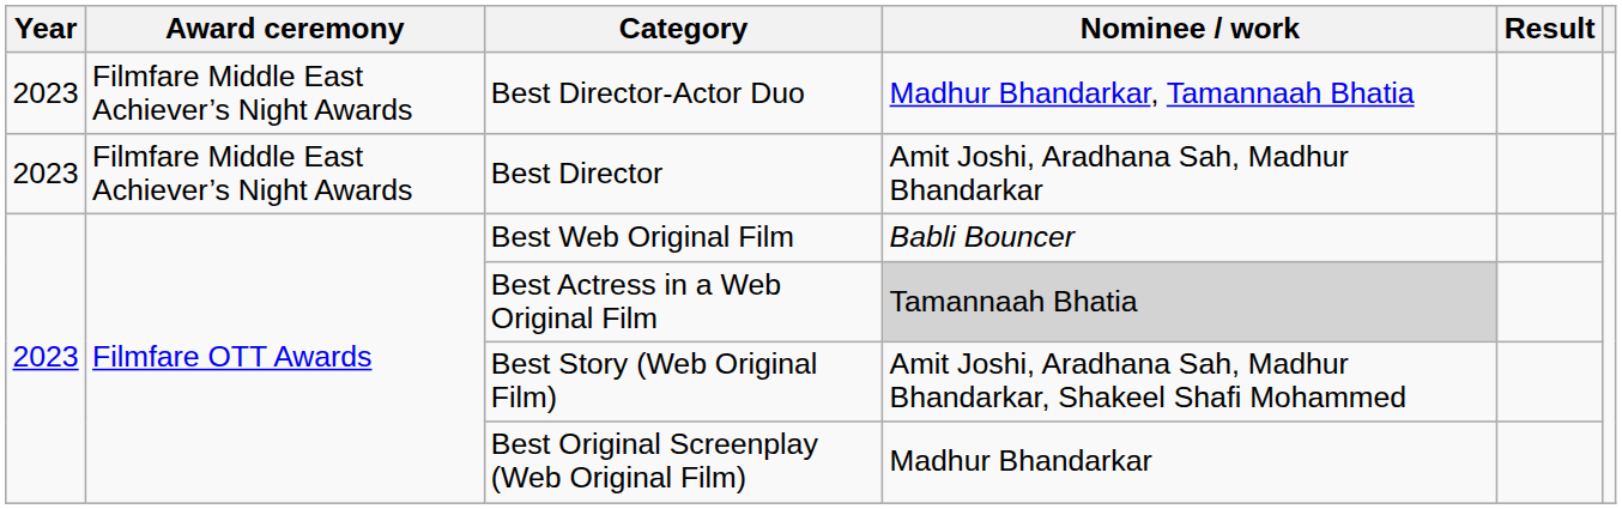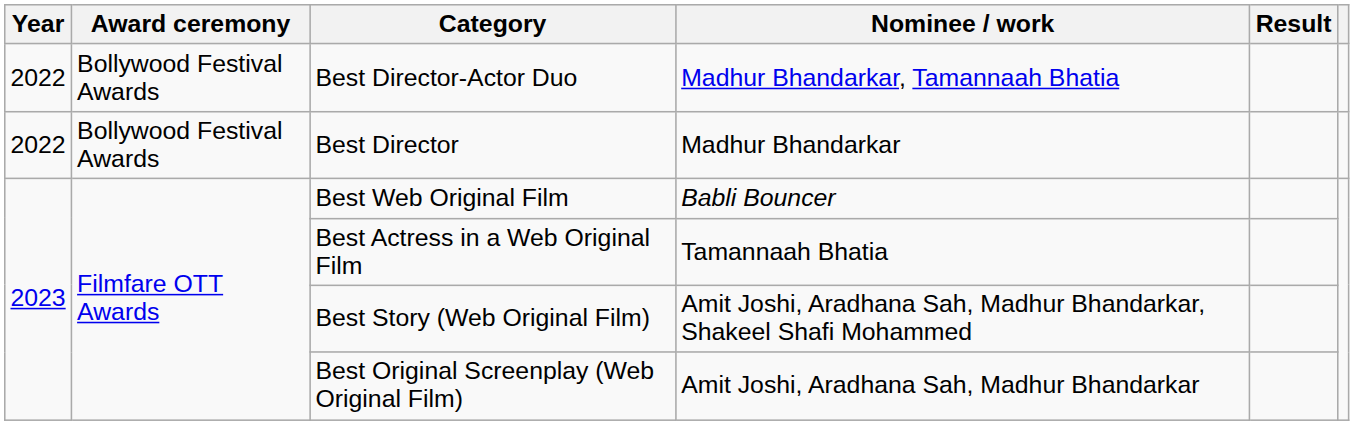Best Director-Actor Duo | Year: 2023 -> 2022
Best Director-Actor Duo | Award ceremony: Filmfare Middle East Achiever’s Night Awards -> Bollywood Festival Awards
Best Director | Year: 2023 -> 2022
Best Director | Award ceremony: Filmfare Middle East Achiever’s Night Awards -> Bollywood Festival Awards
Best Director | Nominee / work: Amit Joshi, Aradhana Sah, Madhur Bhandarkar -> Madhur Bhandarkar
Best Actress in a Web Original Film | Nominee / work: lightgrey background -> no background
Best Original Screenplay (Web Original Film) | Nominee / work: Madhur Bhandarkar -> Amit Joshi, Aradhana Sah, Madhur Bhandarkar
